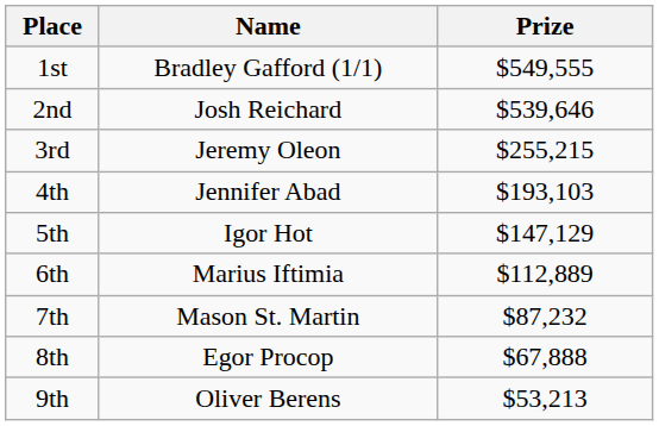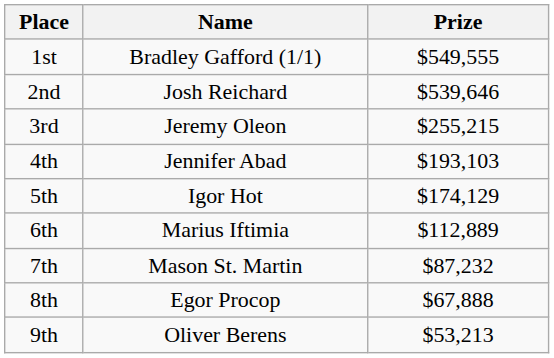5th | Prize: $147,129 -> $174,129
